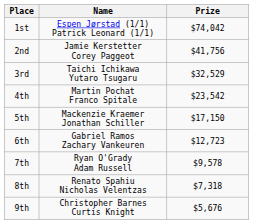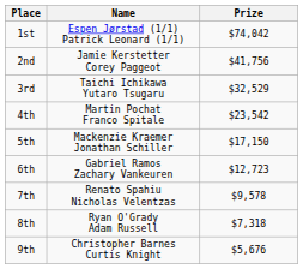7th | Name: Ryan O'Grady Adam Russell -> Renato Spahiu Nicholas Velentzas
8th | Name: Renato Spahiu Nicholas Velentzas -> Ryan O'Grady Adam Russell
